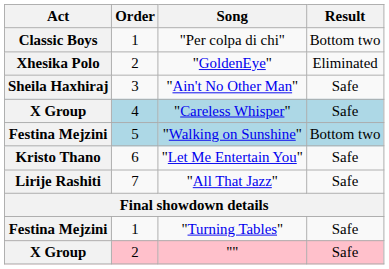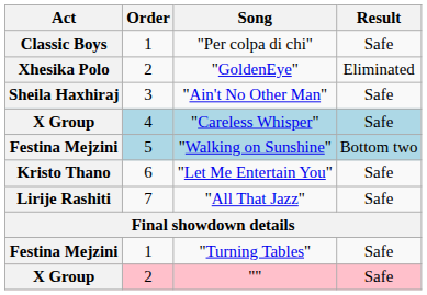"Per colpa di chi" | Result: Bottom two -> Safe
